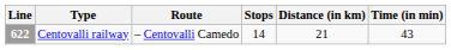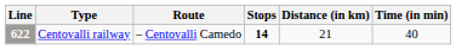Centovalli railway | Stops: normal -> bold
Centovalli railway | Time (in min): 43 -> 40
